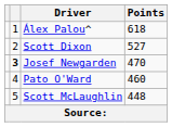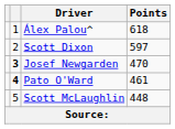Scott Dixon | Points: 527 -> 597
Pato O'Ward | column 2: normal -> bold
Pato O'Ward | Points: 460 -> 461
